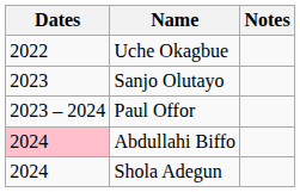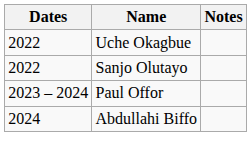Sanjo Olutayo | Dates: 2023 -> 2022
Abdullahi Biffo | Dates: pink background -> no background
- row: 2024 | Shola Adegun
